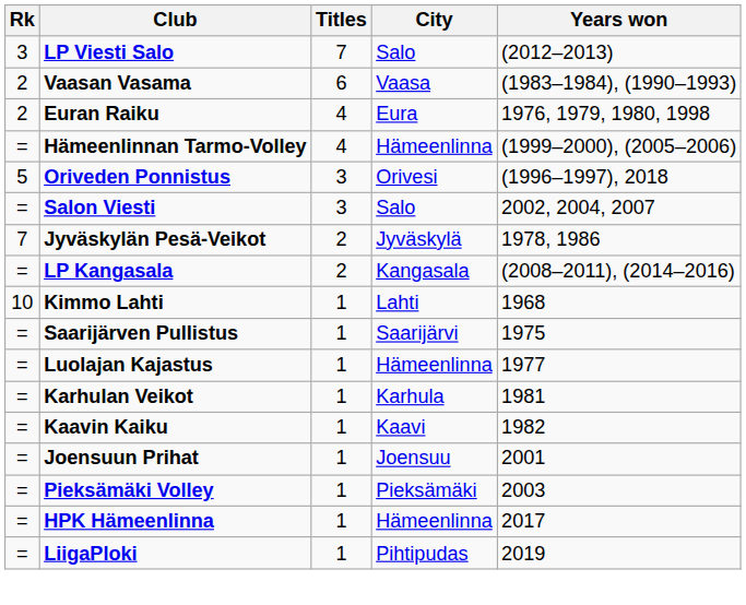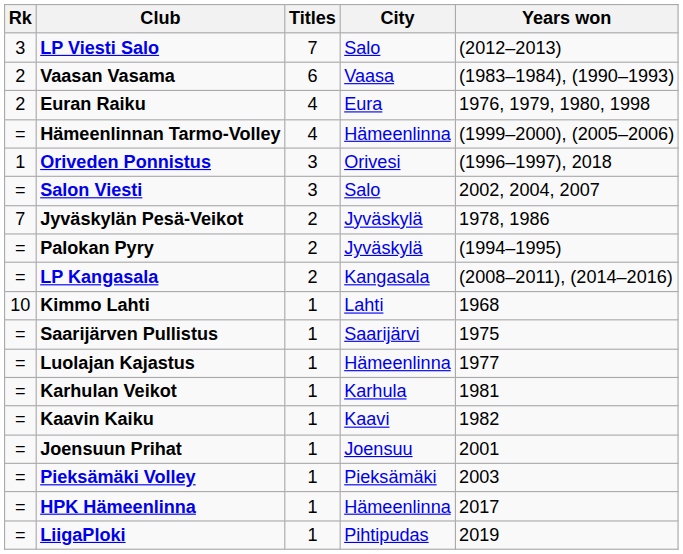Oriveden Ponnistus | Rk: 5 -> 1
+ row: = | Palokan Pyry | 2 | Jyväskylä | (1994–1995)
